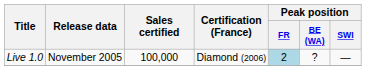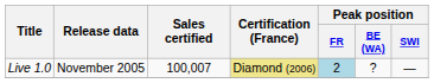Live 1.0 | Sales certified: 100,000 -> 100,007
Live 1.0 | Certification (France): no background -> khaki background
